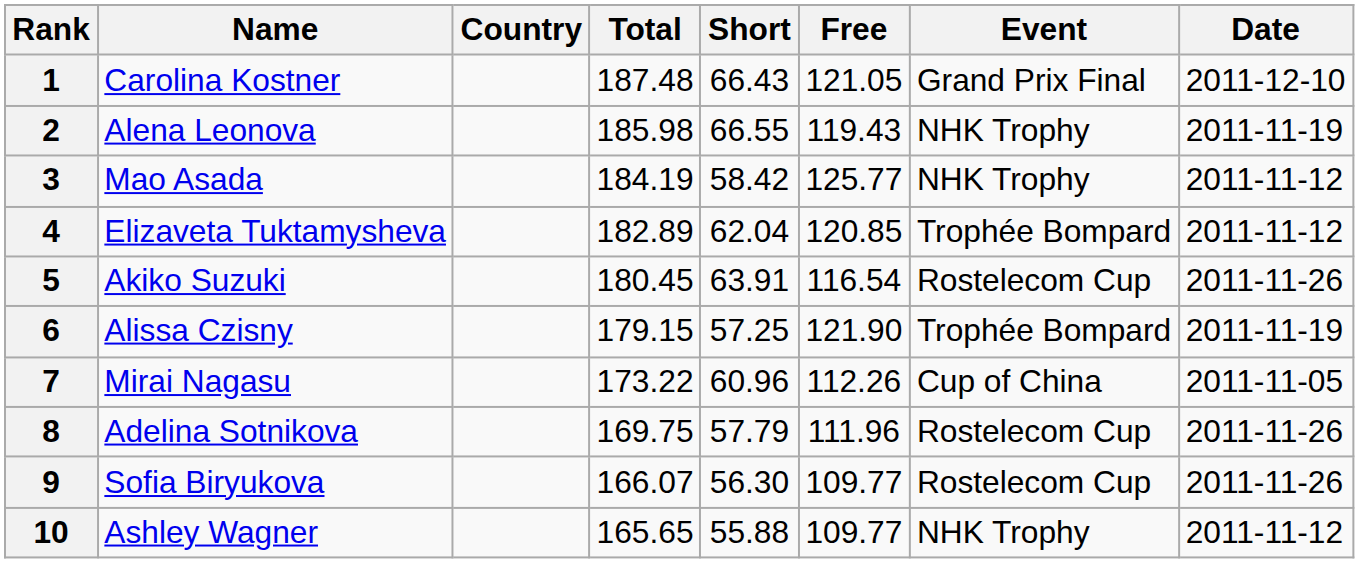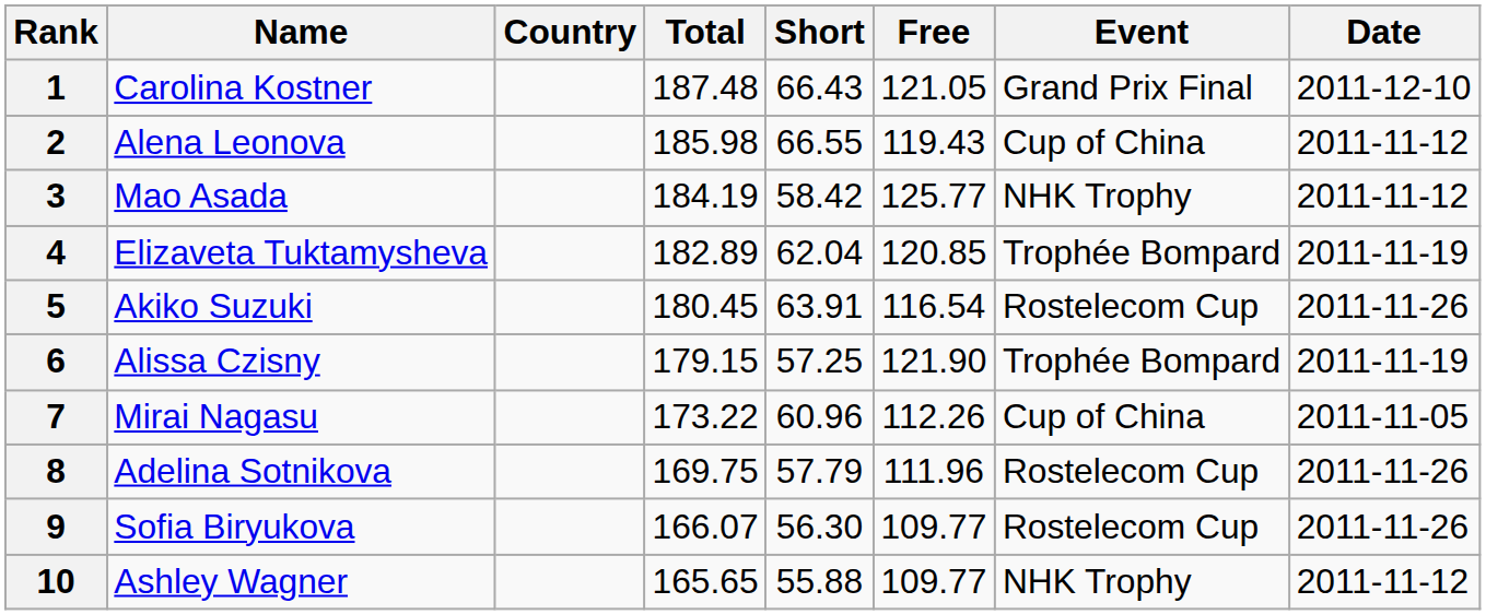2 | Event: NHK Trophy -> Cup of China
2 | Date: 2011-11-19 -> 2011-11-12
4 | Date: 2011-11-12 -> 2011-11-19
